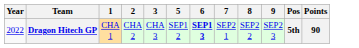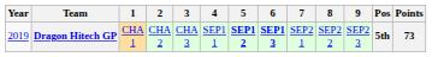+ column: 4 | SEP1 1
Dragon Hitech GP | Year: 2022 -> 2019
Dragon Hitech GP | 5: normal -> bold
Dragon Hitech GP | Points: 90 -> 73
